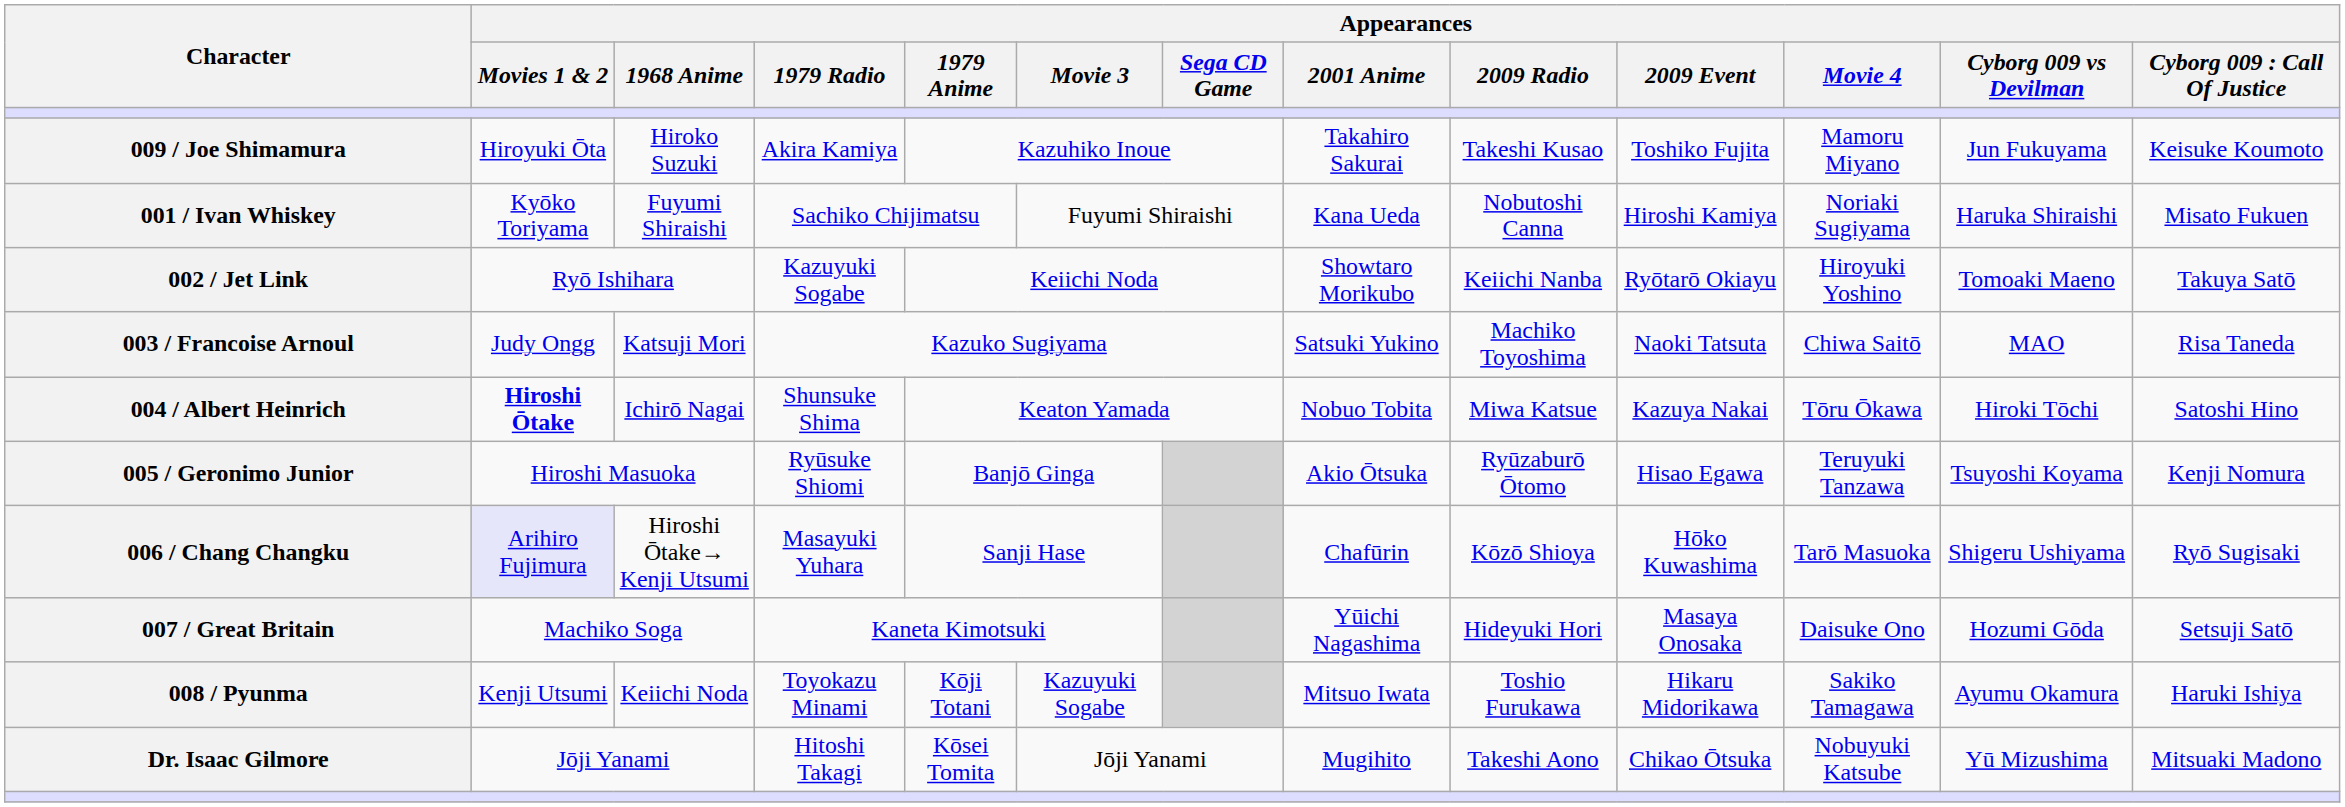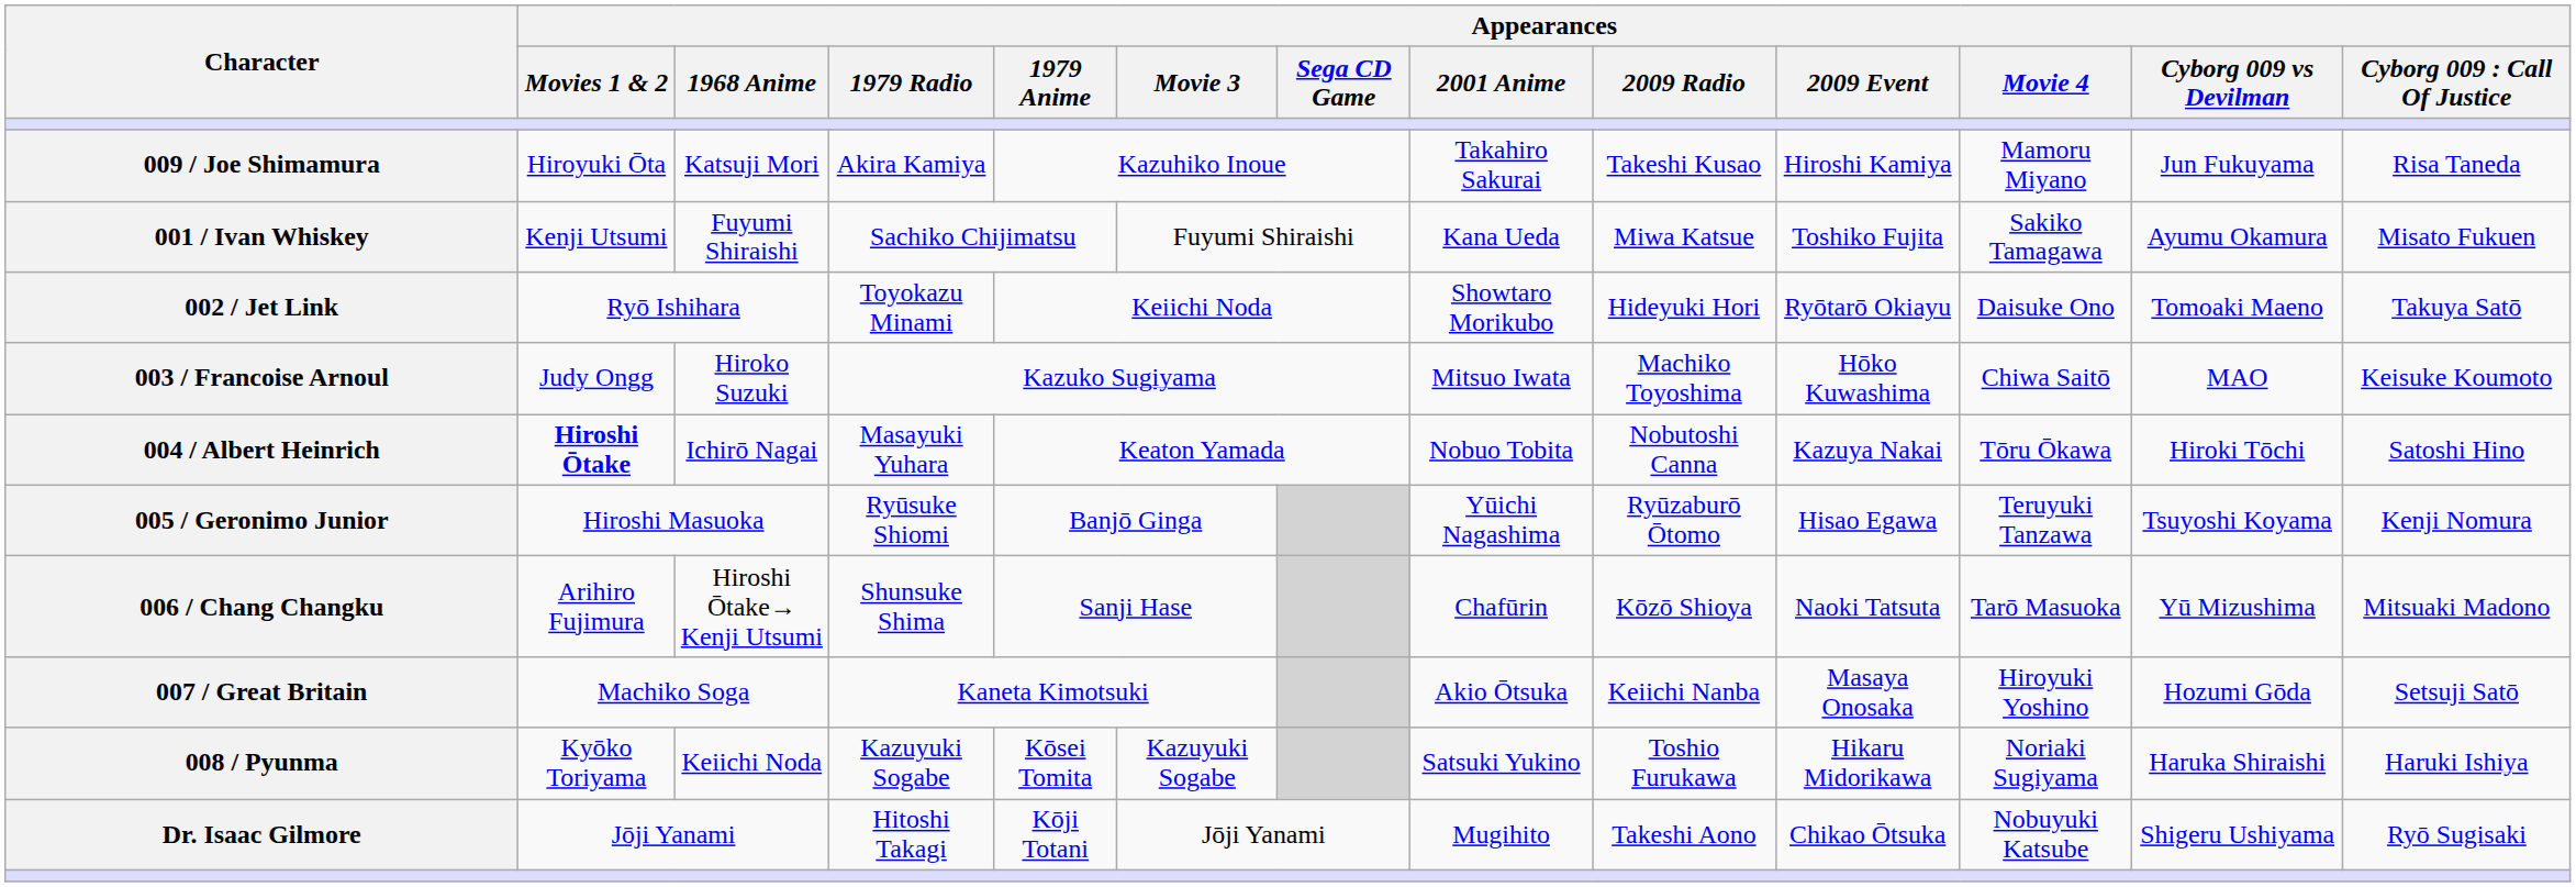009 / Joe Shimamura | Appearances / 1968 Anime: Hiroko Suzuki -> Katsuji Mori
009 / Joe Shimamura | Appearances / 2009 Event: Toshiko Fujita -> Hiroshi Kamiya
009 / Joe Shimamura | column 13: Keisuke Koumoto -> Risa Taneda
001 / Ivan Whiskey | Appearances / Movies 1 & 2: Kyōko Toriyama -> Kenji Utsumi
001 / Ivan Whiskey | Appearances / 2009 Radio: Nobutoshi Canna -> Miwa Katsue
001 / Ivan Whiskey | Appearances / 2009 Event: Hiroshi Kamiya -> Toshiko Fujita
001 / Ivan Whiskey | Appearances / Movie 4: Noriaki Sugiyama -> Sakiko Tamagawa
001 / Ivan Whiskey | Appearances / Cyborg 009 vs Devilman: Haruka Shiraishi -> Ayumu Okamura
002 / Jet Link | Appearances / 1979 Radio: Kazuyuki Sogabe -> Toyokazu Minami
002 / Jet Link | Appearances / 2009 Radio: Keiichi Nanba -> Hideyuki Hori
002 / Jet Link | Appearances / Movie 4: Hiroyuki Yoshino -> Daisuke Ono
003 / Francoise Arnoul | Appearances / 1968 Anime: Katsuji Mori -> Hiroko Suzuki
003 / Francoise Arnoul | Appearances / 2001 Anime: Satsuki Yukino -> Mitsuo Iwata
003 / Francoise Arnoul | Appearances / 2009 Event: Naoki Tatsuta -> Hōko Kuwashima
003 / Francoise Arnoul | column 13: Risa Taneda -> Keisuke Koumoto
004 / Albert Heinrich | Appearances / 1979 Radio: Shunsuke Shima -> Masayuki Yuhara
004 / Albert Heinrich | Appearances / 2009 Radio: Miwa Katsue -> Nobutoshi Canna
005 / Geronimo Junior | Appearances / 2001 Anime: Akio Ōtsuka -> Yūichi Nagashima
006 / Chang Changku | Appearances / Movies 1 & 2: lavender background -> no background
006 / Chang Changku | Appearances / 1979 Radio: Masayuki Yuhara -> Shunsuke Shima
006 / Chang Changku | Appearances / 2009 Event: Hōko Kuwashima -> Naoki Tatsuta
006 / Chang Changku | Appearances / Cyborg 009 vs Devilman: Shigeru Ushiyama -> Yū Mizushima
006 / Chang Changku | column 13: Ryō Sugisaki -> Mitsuaki Madono
007 / Great Britain | Appearances / 2001 Anime: Yūichi Nagashima -> Akio Ōtsuka
007 / Great Britain | Appearances / 2009 Radio: Hideyuki Hori -> Keiichi Nanba
007 / Great Britain | Appearances / Movie 4: Daisuke Ono -> Hiroyuki Yoshino
008 / Pyunma | Appearances / Movies 1 & 2: Kenji Utsumi -> Kyōko Toriyama
008 / Pyunma | Appearances / 1979 Radio: Toyokazu Minami -> Kazuyuki Sogabe
008 / Pyunma | Appearances / 1979 Anime: Kōji Totani -> Kōsei Tomita
008 / Pyunma | Appearances / 2001 Anime: Mitsuo Iwata -> Satsuki Yukino
008 / Pyunma | Appearances / Movie 4: Sakiko Tamagawa -> Noriaki Sugiyama
008 / Pyunma | Appearances / Cyborg 009 vs Devilman: Ayumu Okamura -> Haruka Shiraishi
Dr. Isaac Gilmore | Appearances / 1979 Anime: Kōsei Tomita -> Kōji Totani
Dr. Isaac Gilmore | Appearances / Cyborg 009 vs Devilman: Yū Mizushima -> Shigeru Ushiyama
Dr. Isaac Gilmore | column 13: Mitsuaki Madono -> Ryō Sugisaki
